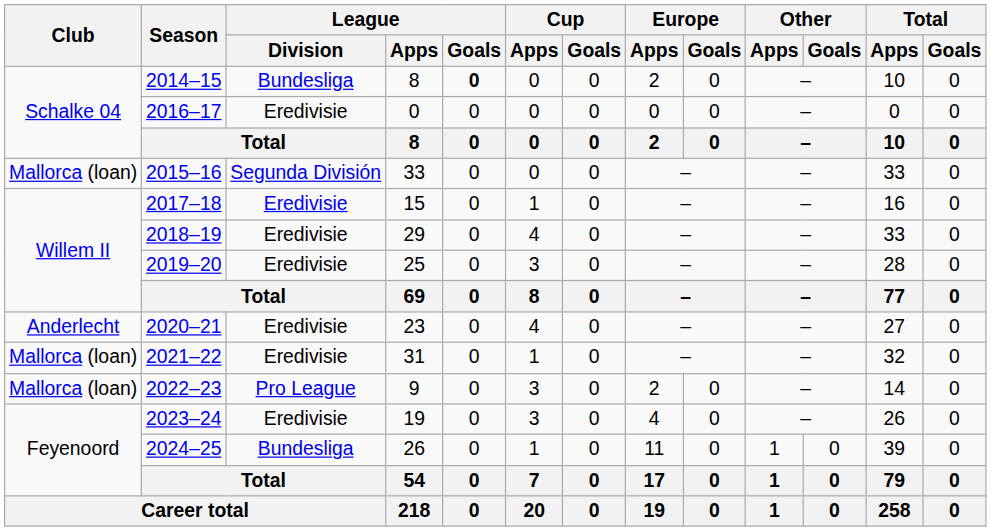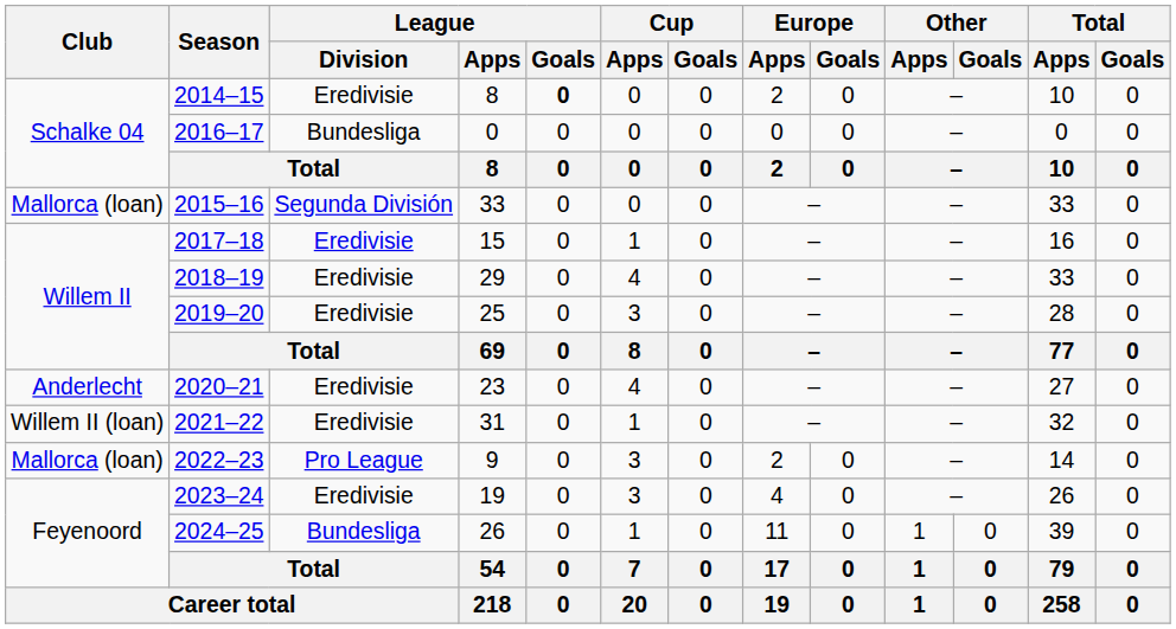2014–15 | League / Division: Bundesliga -> Eredivisie
2016–17 | League / Division: Eredivisie -> Bundesliga
2021–22 | Club: Mallorca (loan) -> Willem II (loan)
